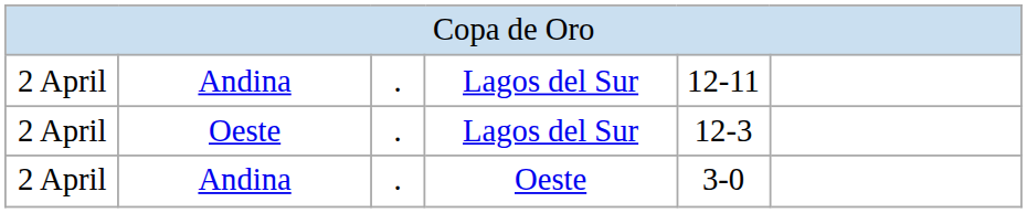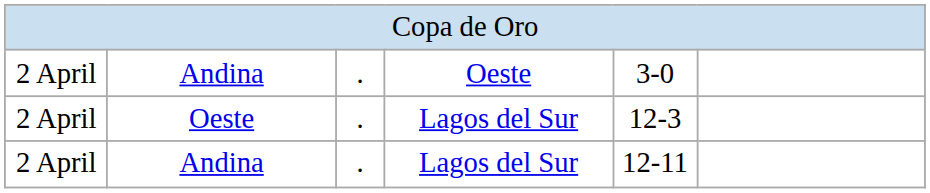rows swapped: Andina / Lagos del Sur <-> Andina / Oeste
